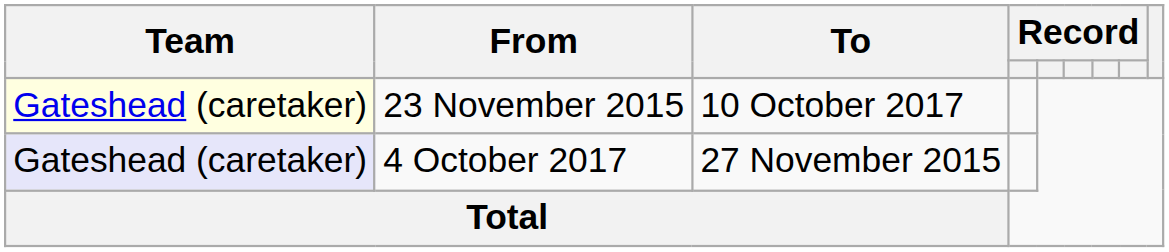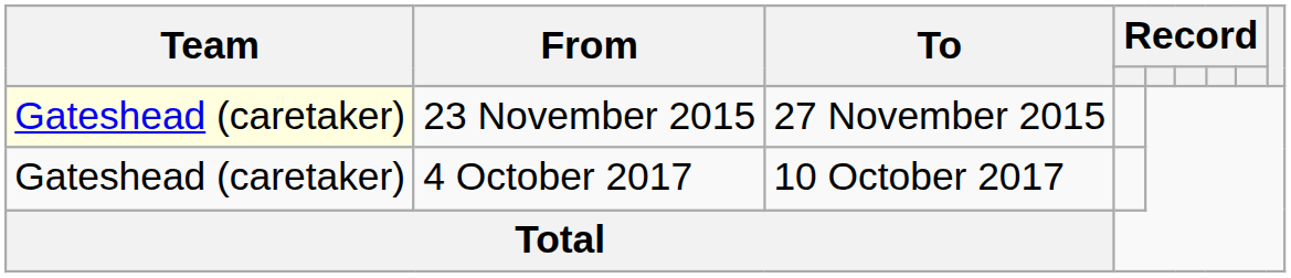23 November 2015 | To: 10 October 2017 -> 27 November 2015
4 October 2017 | Team: lavender background -> no background
4 October 2017 | To: 27 November 2015 -> 10 October 2017
